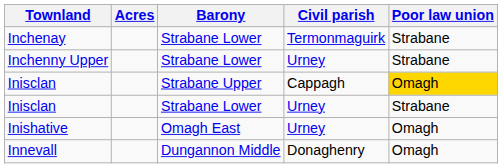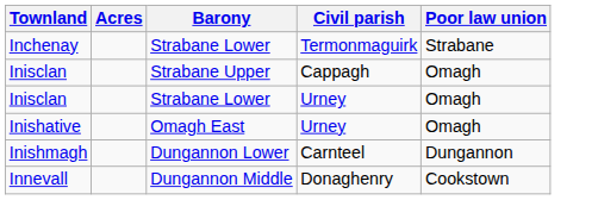- row: Inchenny Upper | Strabane Lower | Urney | Strabane
Inisclan / Strabane Upper | Poor law union: gold background -> no background
Inisclan / Strabane Lower | Poor law union: Strabane -> Omagh
+ row: Inishmagh | Dungannon Lower | Carnteel | Dungannon
Innevall | Poor law union: Omagh -> Cookstown
